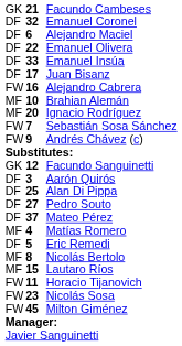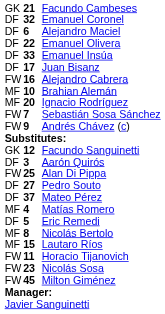Alan Di Pippa | column 1: DF -> FW
